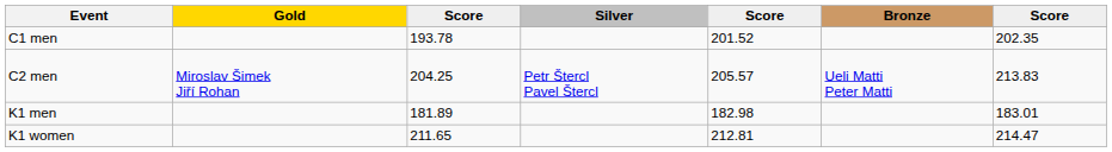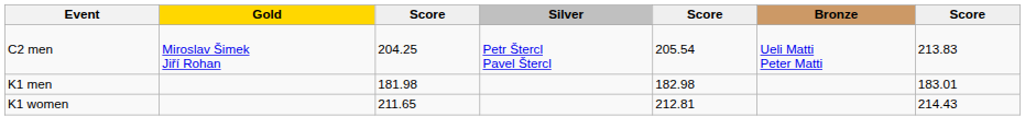- row: C1 men | 193.78 | 201.52 | 202.35
C2 men | column 5: 205.57 -> 205.54
K1 men | column 3: 181.89 -> 181.98
K1 women | column 7: 214.47 -> 214.43
